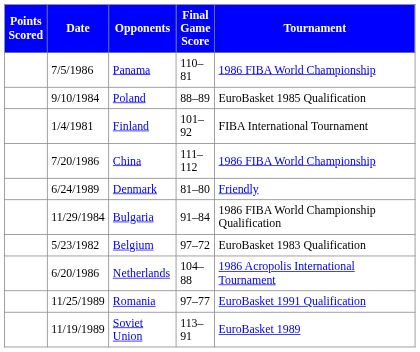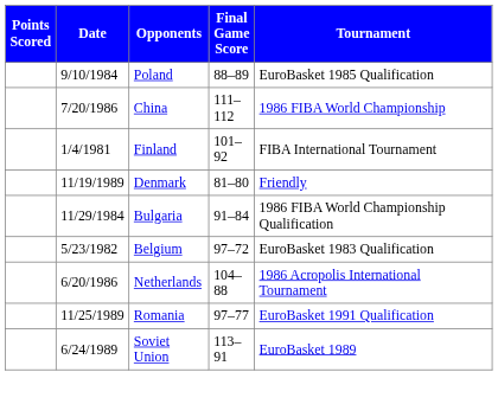- row: 7/5/1986 | Panama | 110–81 | 1986 FIBA World Championship
rows swapped: China <-> Finland
Denmark | Date: 6/24/1989 -> 11/19/1989
Soviet Union | Date: 11/19/1989 -> 6/24/1989
